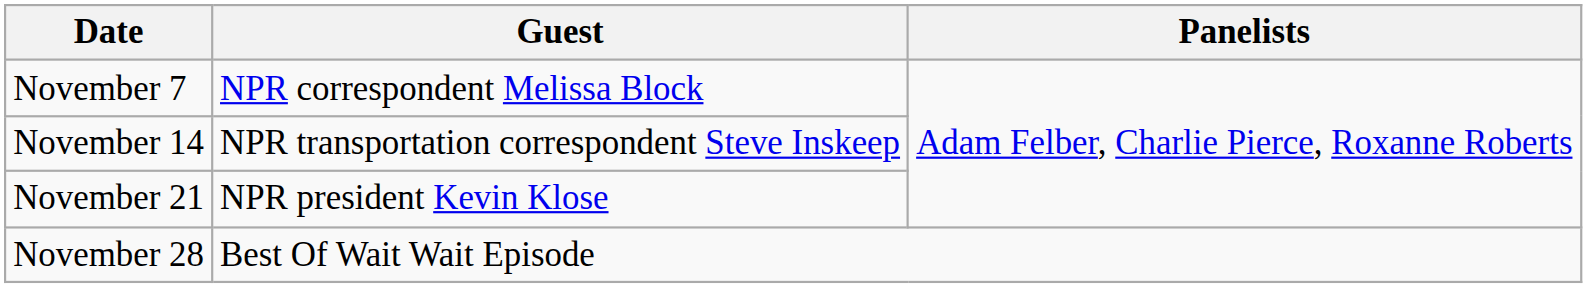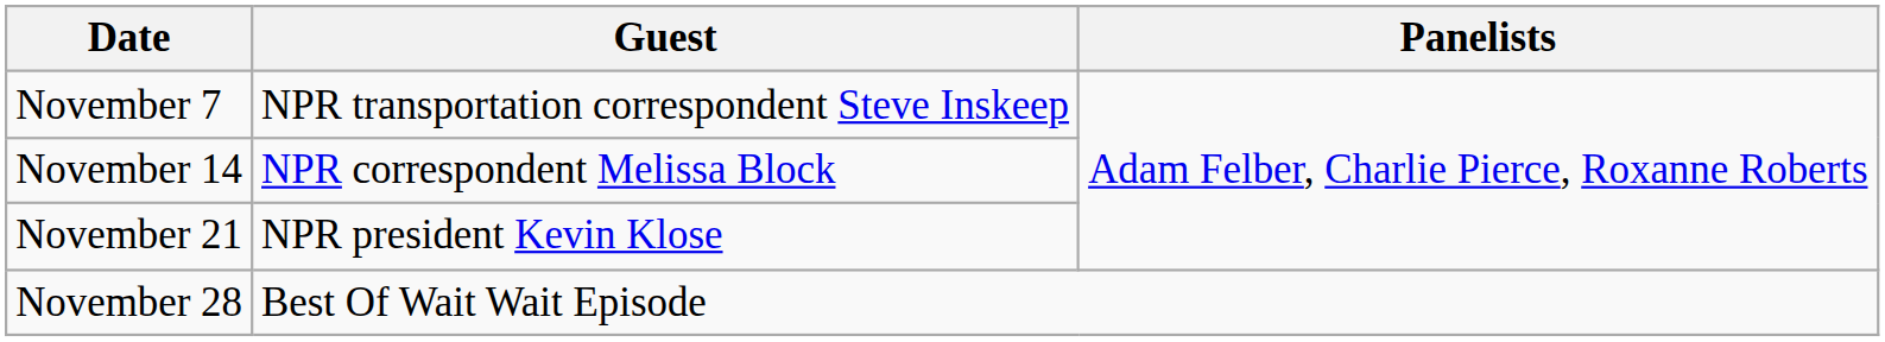November 7 | Guest: NPR correspondent Melissa Block -> NPR transportation correspondent Steve Inskeep
November 14 | Guest: NPR transportation correspondent Steve Inskeep -> NPR correspondent Melissa Block
